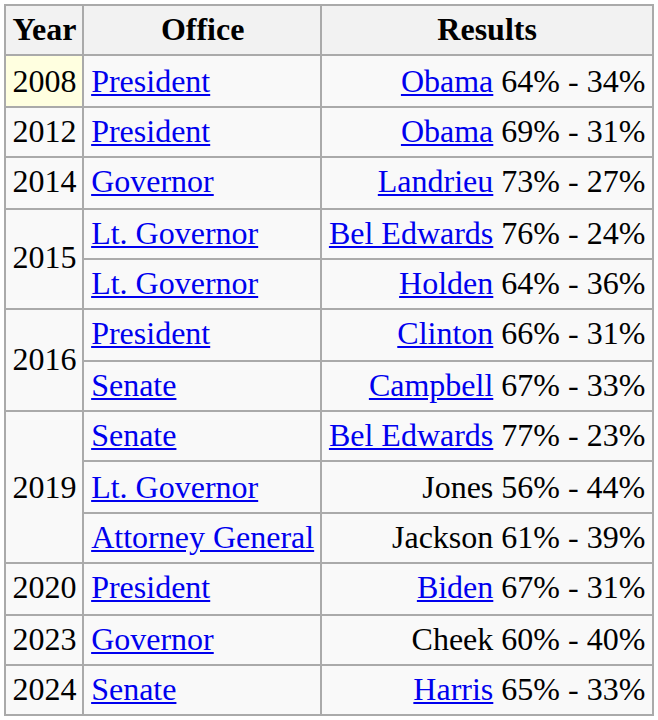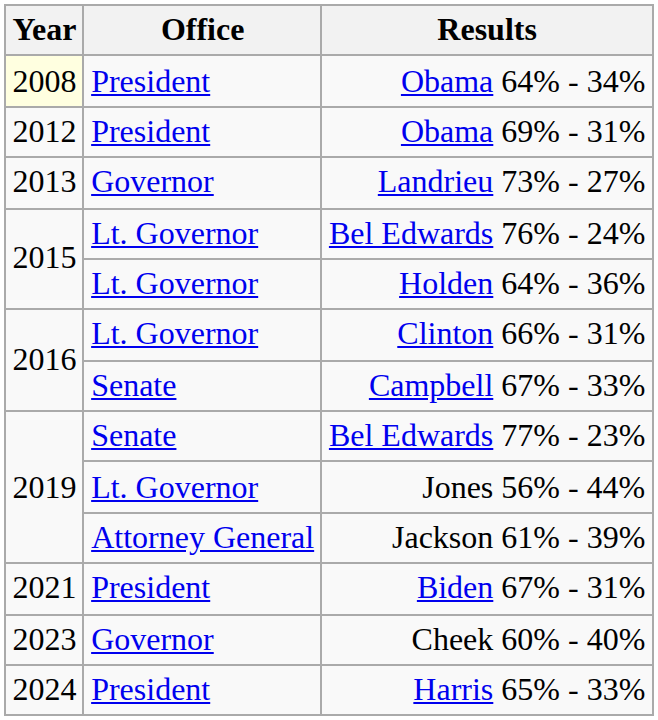Landrieu 73% - 27% | Year: 2014 -> 2013
Clinton 66% - 31% | Office: President -> Lt. Governor
Biden 67% - 31% | Year: 2020 -> 2021
Harris 65% - 33% | Office: Senate -> President
